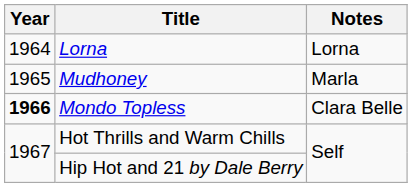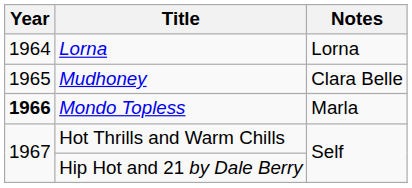Mudhoney | Notes: Marla -> Clara Belle
Mondo Topless | Notes: Clara Belle -> Marla
